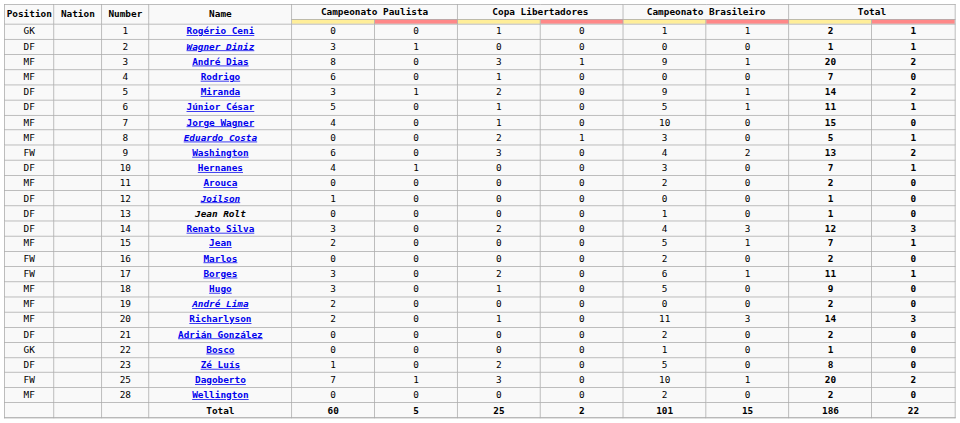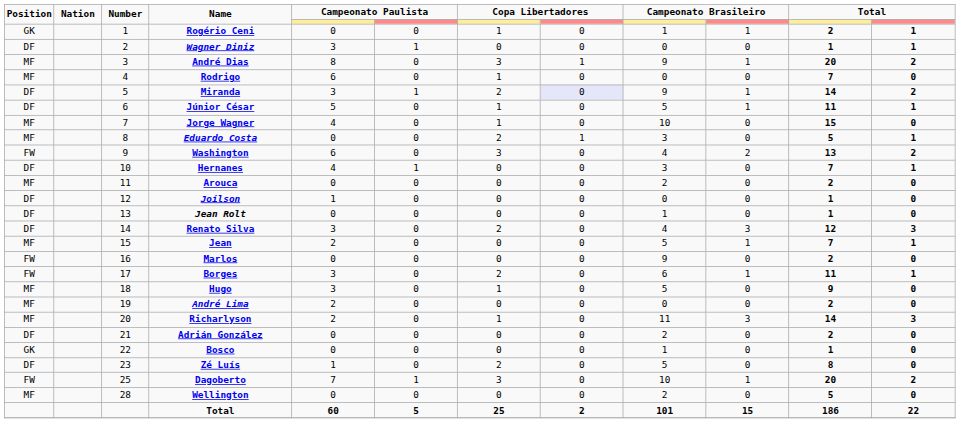Miranda | column 8: no background -> lavender background
Marlos | column 9: 2 -> 9
Wellington | column 11: 2 -> 5
